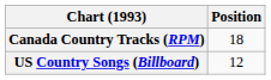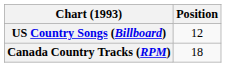rows swapped: Canada Country Tracks (RPM) <-> US Country Songs (Billboard)
